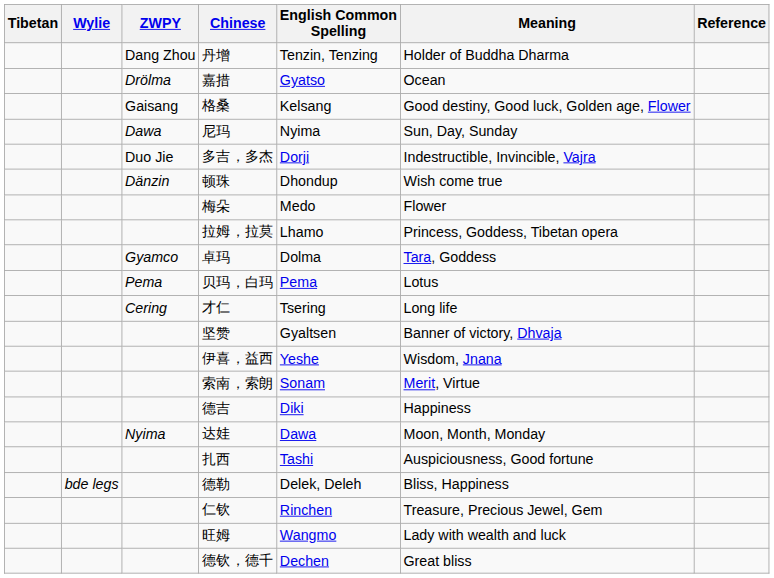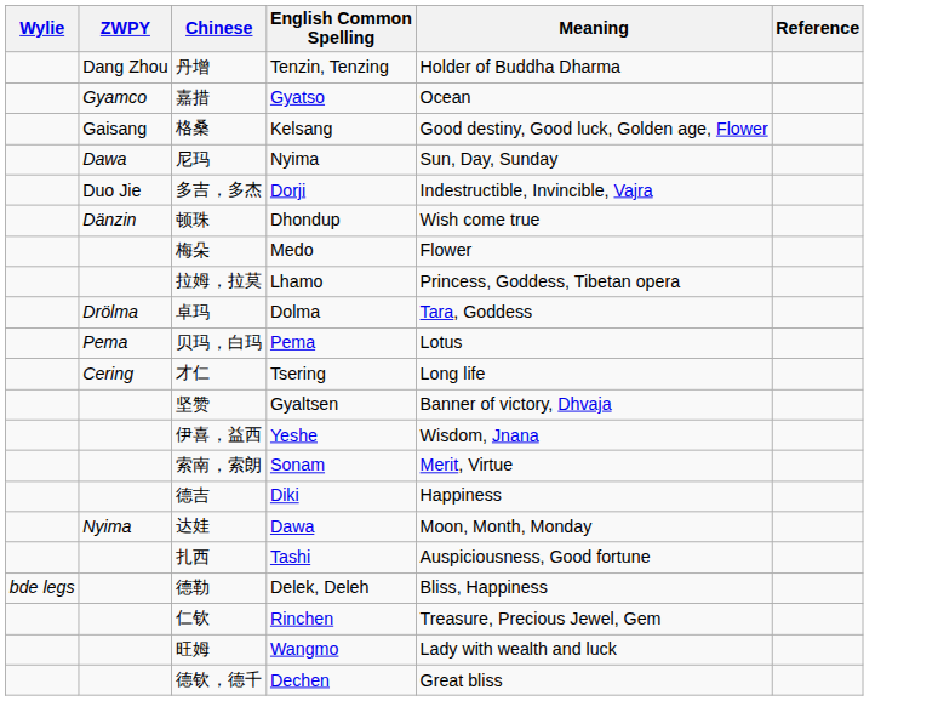- column: Tibetan
嘉措 | ZWPY: Drölma -> Gyamco
卓玛 | ZWPY: Gyamco -> Drölma
